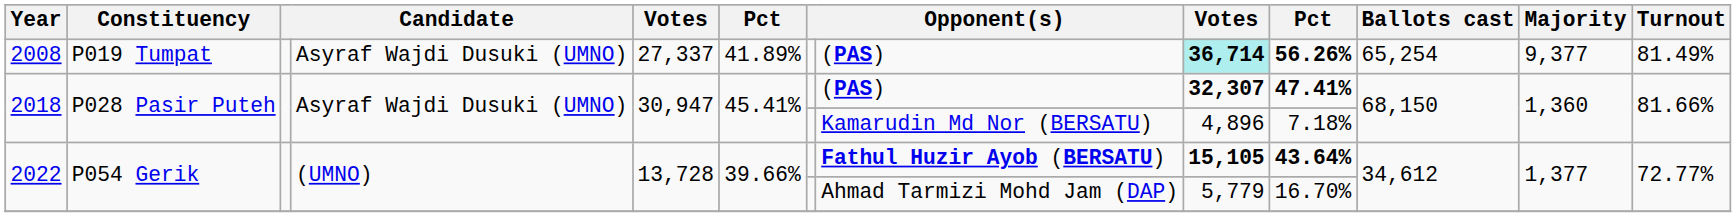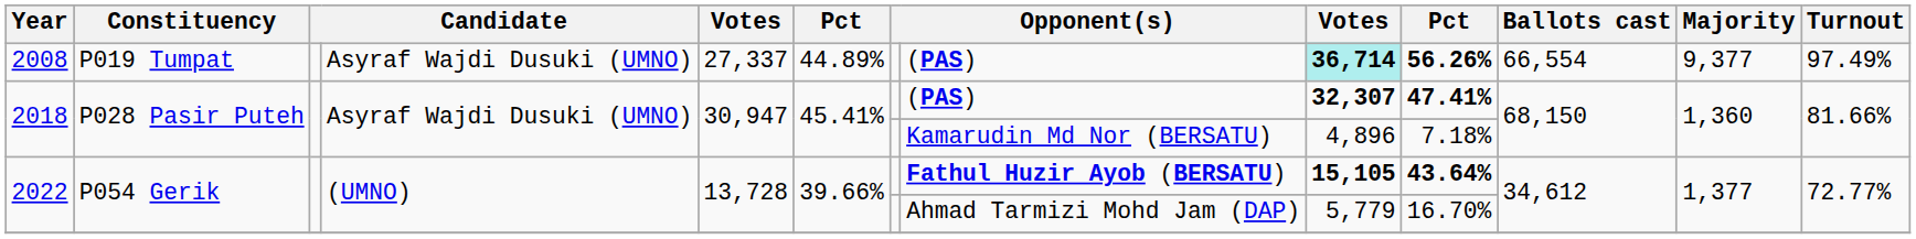2008 | column 6: 41.89% -> 44.89%
2008 | Ballots cast: 65,254 -> 66,554
2008 | Turnout: 81.49% -> 97.49%
